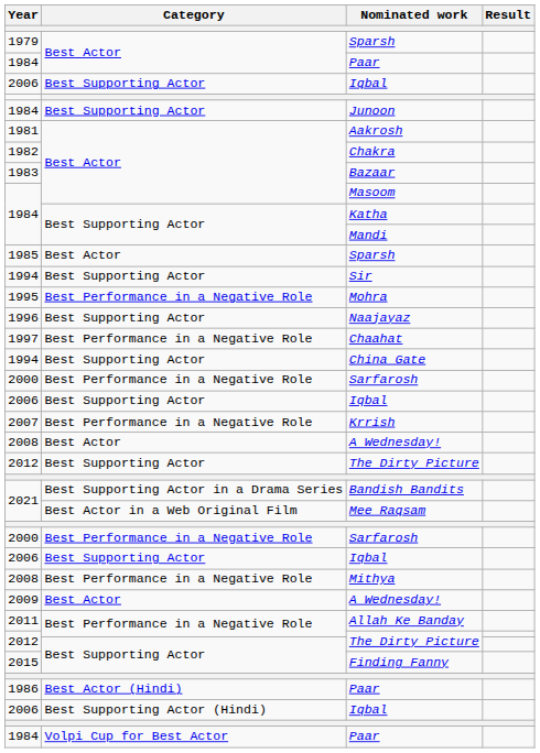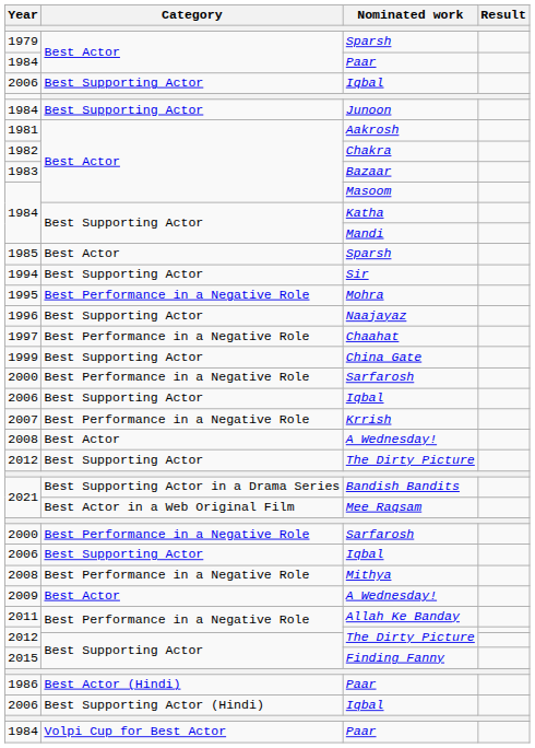China Gate | Year: 1994 -> 1999
